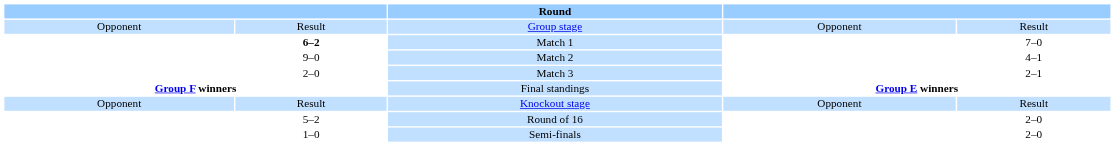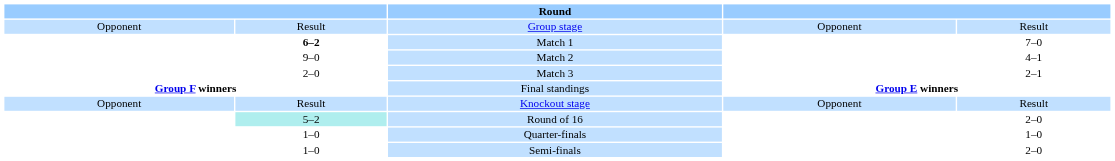Round of 16 | column 2: no background -> paleturquoise background
+ row: 1–0 | Quarter-finals | 1–0
